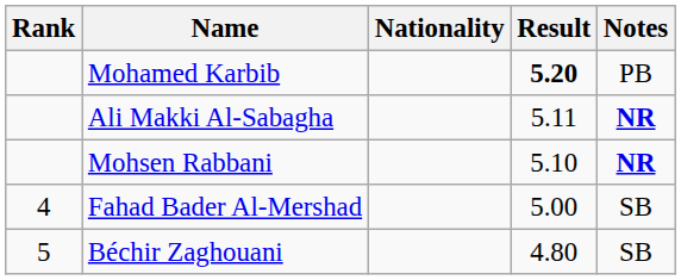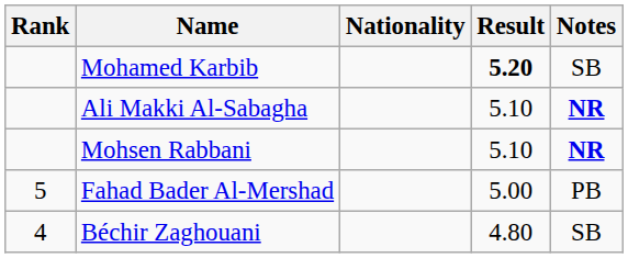Mohamed Karbib | Notes: PB -> SB
Ali Makki Al-Sabagha | Result: 5.11 -> 5.10
Fahad Bader Al-Mershad | Rank: 4 -> 5
Fahad Bader Al-Mershad | Notes: SB -> PB
Béchir Zaghouani | Rank: 5 -> 4
